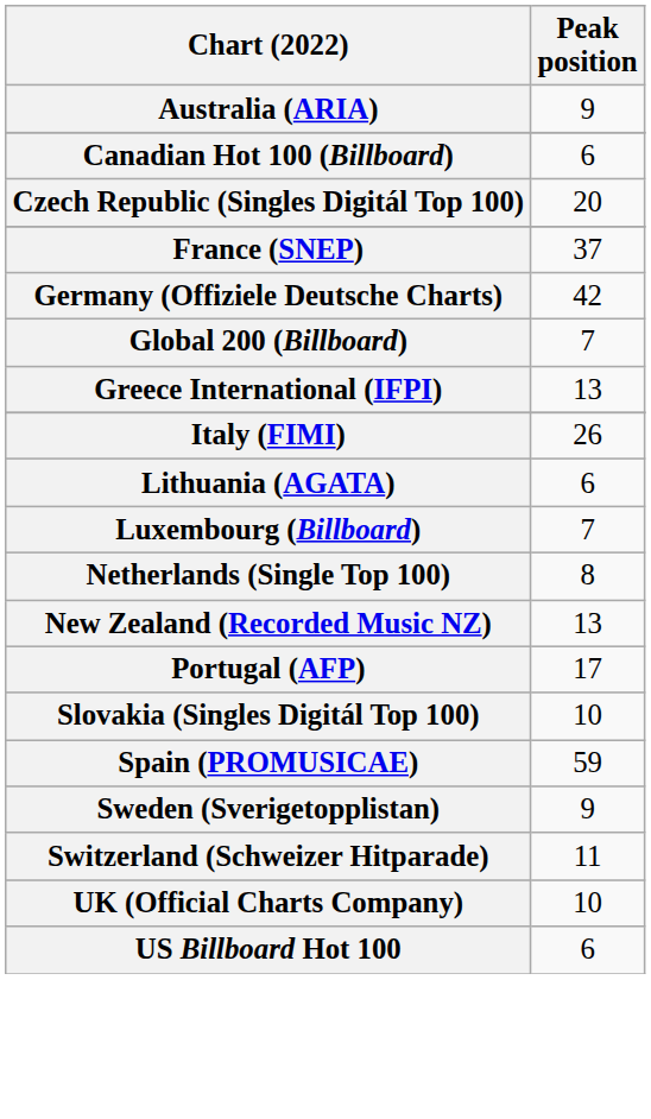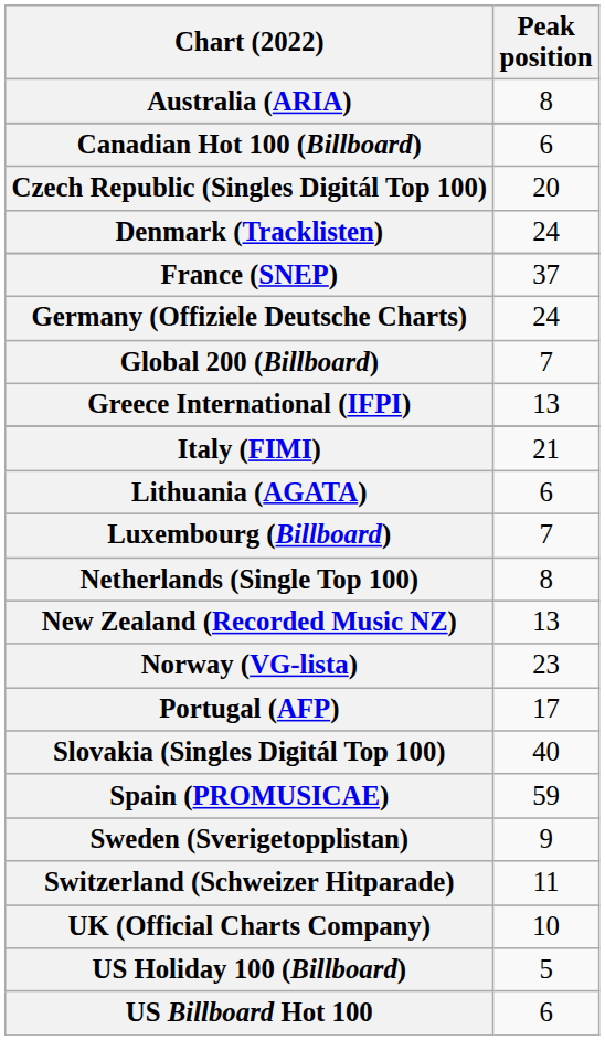Australia (ARIA) | Peak position: 9 -> 8
+ row: Denmark (Tracklisten) | 24
Germany (Offiziele Deutsche Charts) | Peak position: 42 -> 24
Italy (FIMI) | Peak position: 26 -> 21
+ row: Norway (VG-lista) | 23
Slovakia (Singles Digitál Top 100) | Peak position: 10 -> 40
+ row: US Holiday 100 (Billboard) | 5
